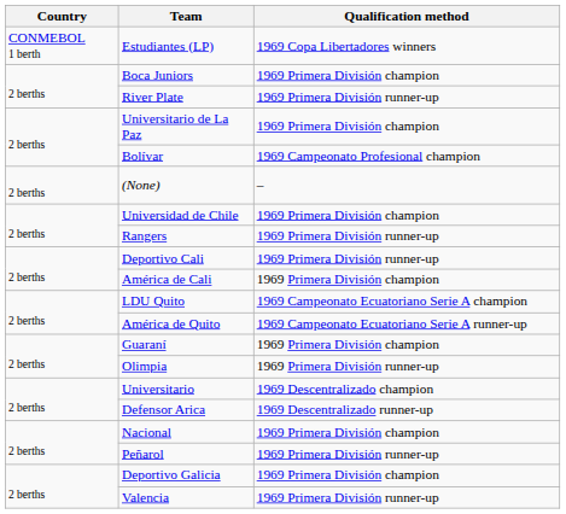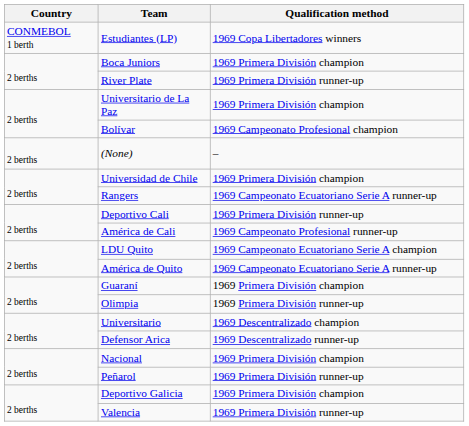Rangers | Qualification method: 1969 Primera División runner-up -> 1969 Campeonato Ecuatoriano Serie A runner-up
América de Cali | Qualification method: 1969 Primera División champion -> 1969 Campeonato Profesional runner-up
